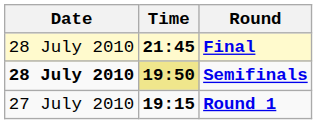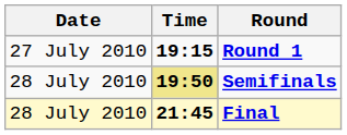rows swapped: Round 1 <-> Final
Semifinals | Date: bold -> normal
